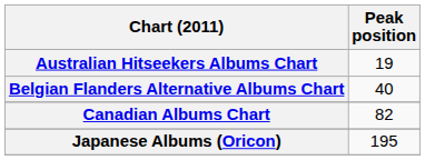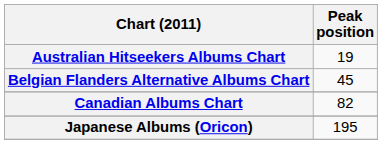Belgian Flanders Alternative Albums Chart | Peak position: 40 -> 45
